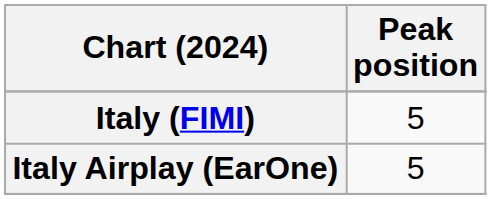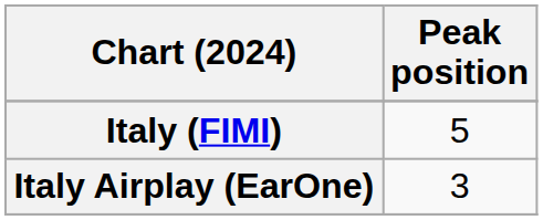Italy Airplay (EarOne) | Peak position: 5 -> 3
